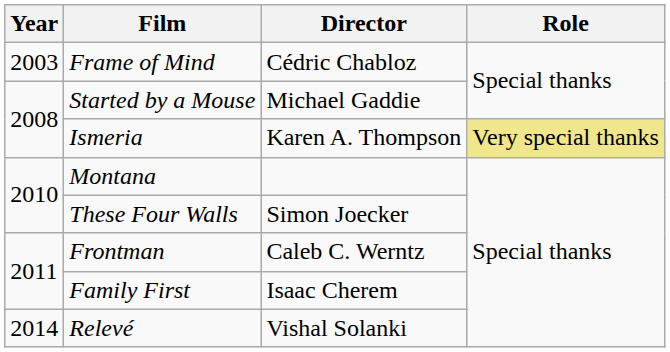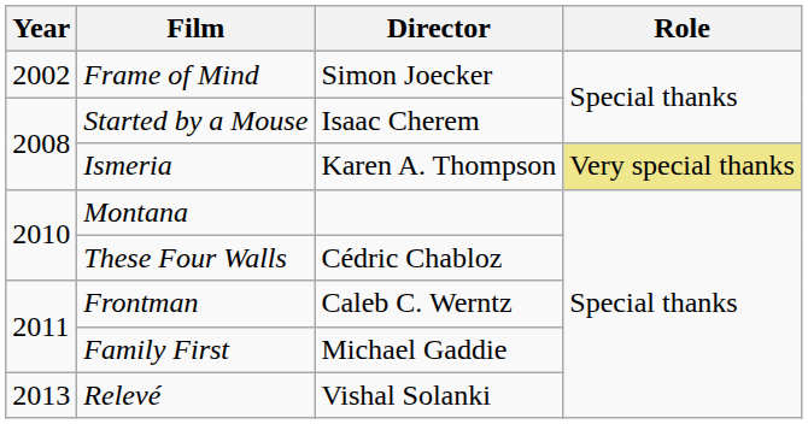Frame of Mind | Year: 2003 -> 2002
Frame of Mind | Director: Cédric Chabloz -> Simon Joecker
Started by a Mouse | Director: Michael Gaddie -> Isaac Cherem
These Four Walls | Director: Simon Joecker -> Cédric Chabloz
Family First | Director: Isaac Cherem -> Michael Gaddie
Relevé | Year: 2014 -> 2013
